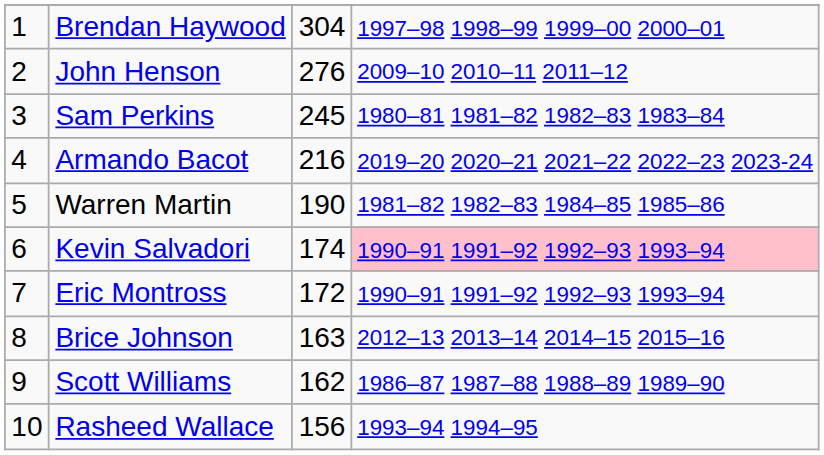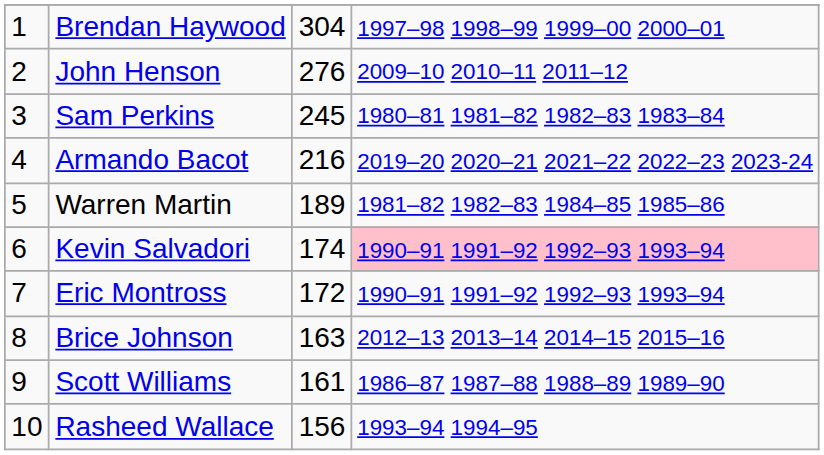Warren Martin | column 3: 190 -> 189
Scott Williams | column 3: 162 -> 161
